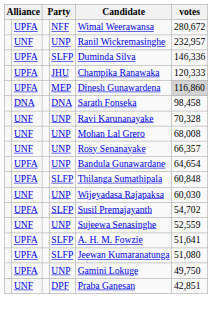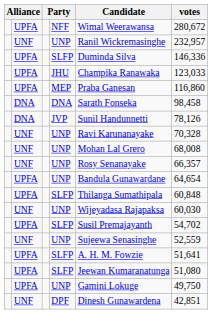JHU | votes: 120,333 -> 123,033
MEP | Candidate: Dinesh Gunawardena -> Praba Ganesan
MEP | votes: lightgrey background -> no background
+ row: DNA | JVP | Sunil Handunnetti | 78,126
DPF | Candidate: Praba Ganesan -> Dinesh Gunawardena
